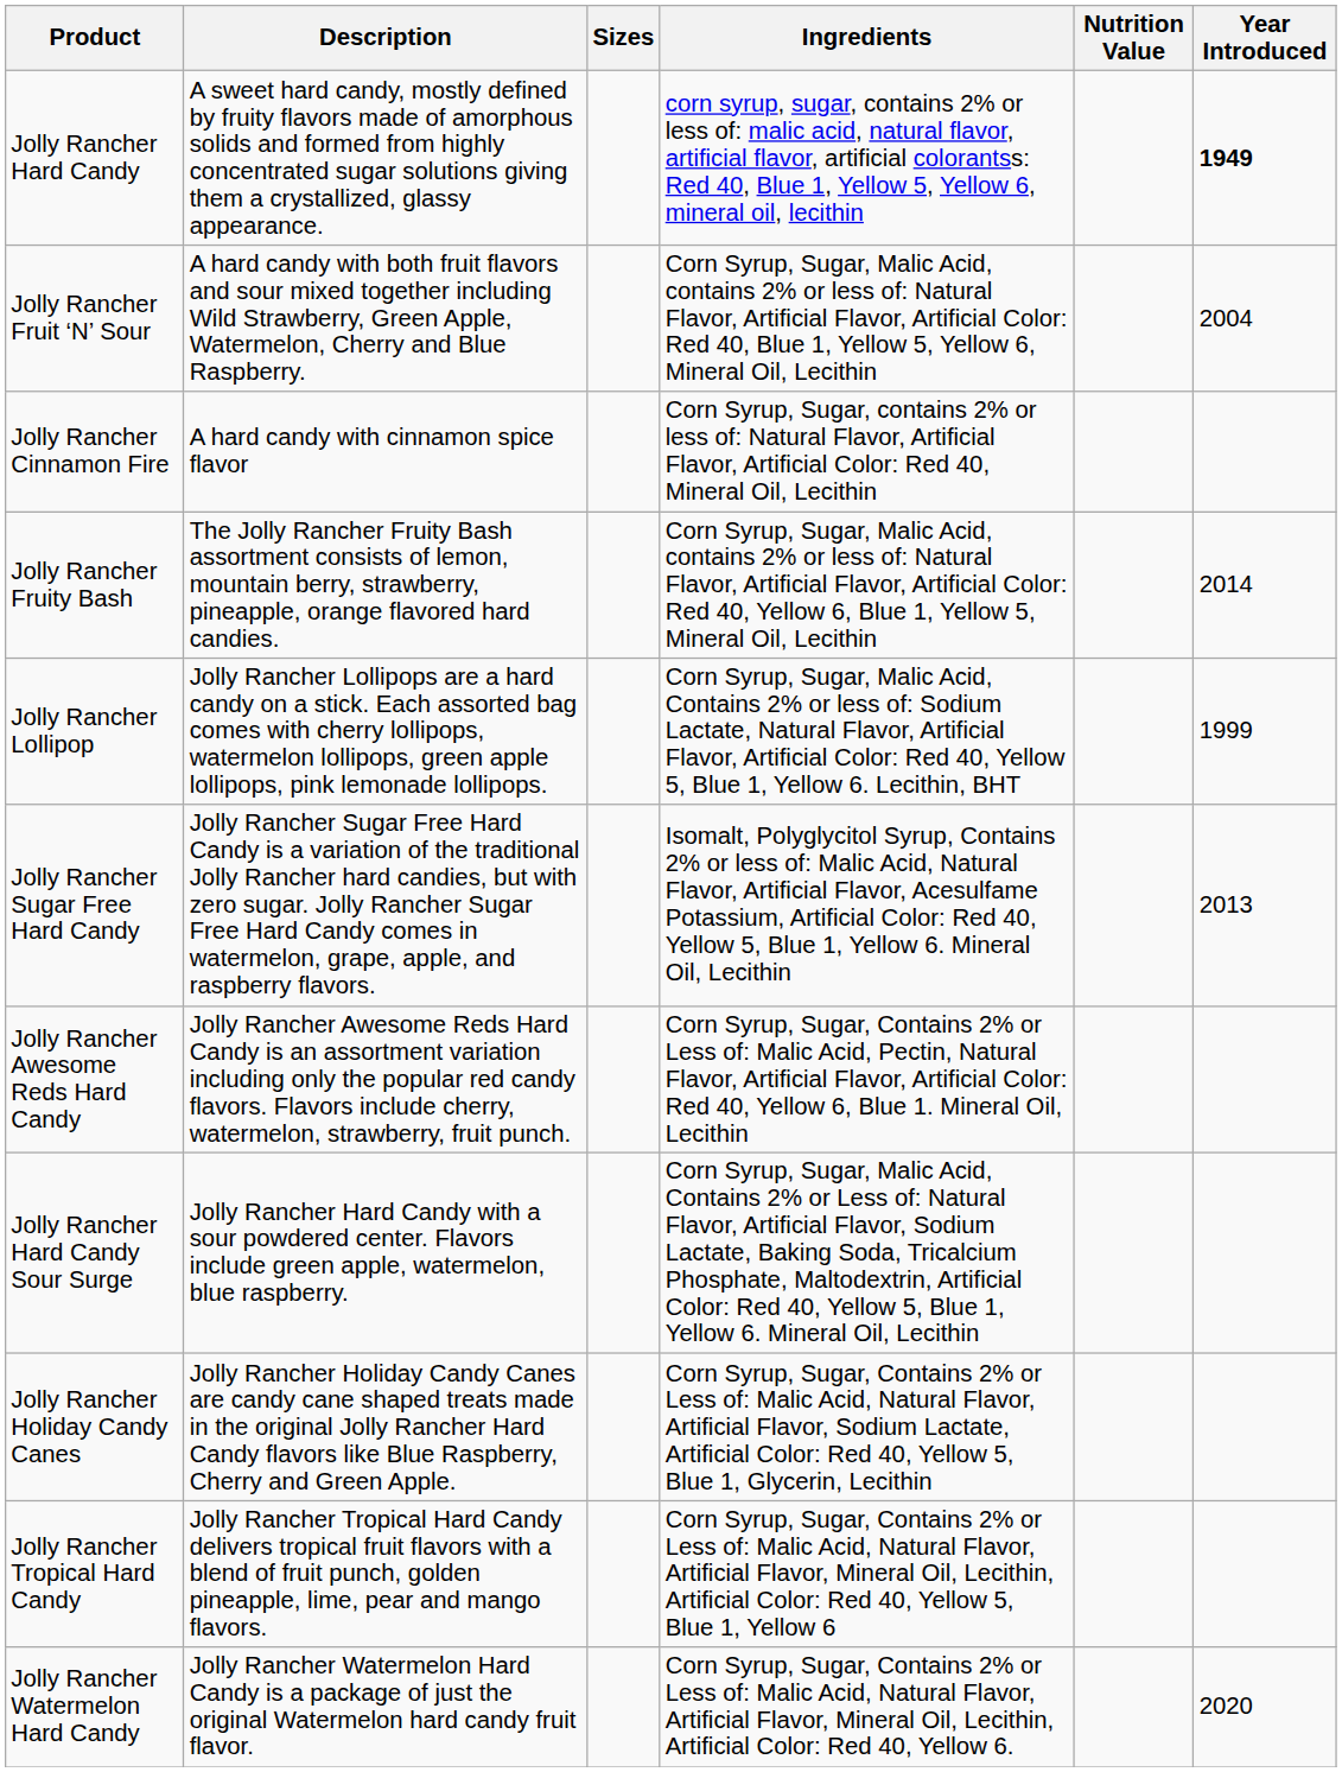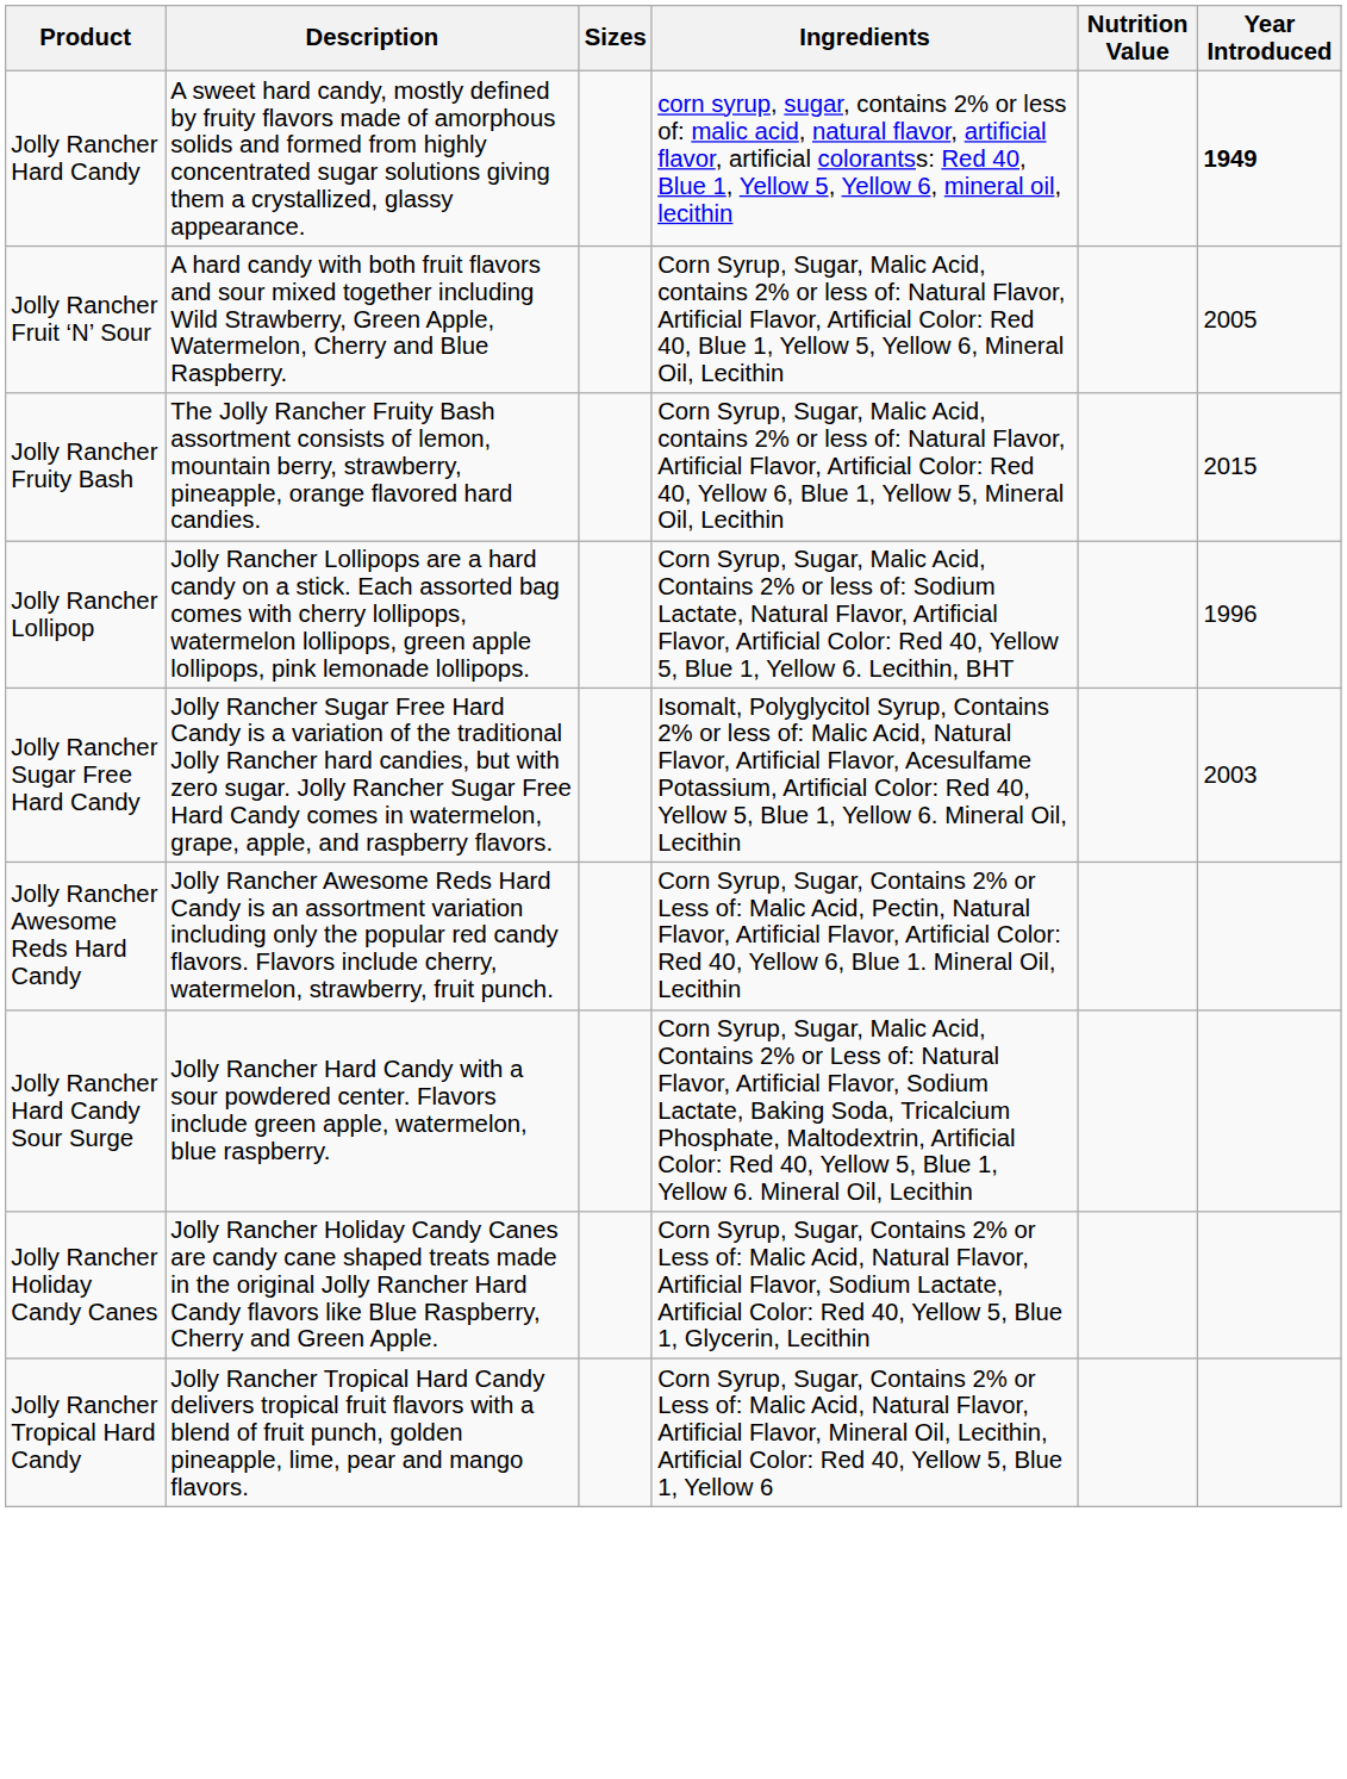Jolly Rancher Fruit ‘N’ Sour | Year Introduced: 2004 -> 2005
- row: Jolly Rancher Cinnamon Fire | A hard candy with cinnamon spice flavor | Corn Syrup, Sugar, contains 2% or less of: Natural Flavor, Artificial Flavor, Artificial Color: Red 40, Mineral Oil, Lecithin
Jolly Rancher Fruity Bash | Year Introduced: 2014 -> 2015
Jolly Rancher Lollipop | Year Introduced: 1999 -> 1996
Jolly Rancher Sugar Free Hard Candy | Year Introduced: 2013 -> 2003
- row: Jolly Rancher Watermelon Hard Candy | Jolly Rancher Watermelon Hard Candy is a package of just the original Watermelon hard candy fruit flavor. | Corn Syrup, Sugar, Contains 2% or Less of: Malic Acid, Natural Flavor, Artificial Flavor, Mineral Oil, Lecithin, Artificial Color: Red 40, Yellow 6. | 2020
